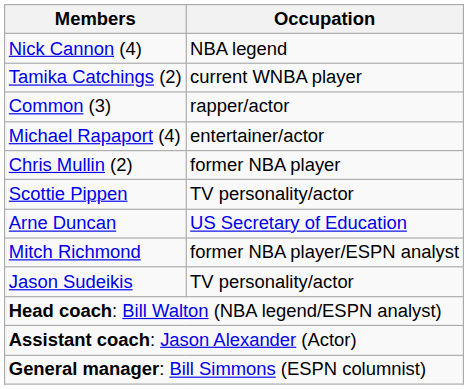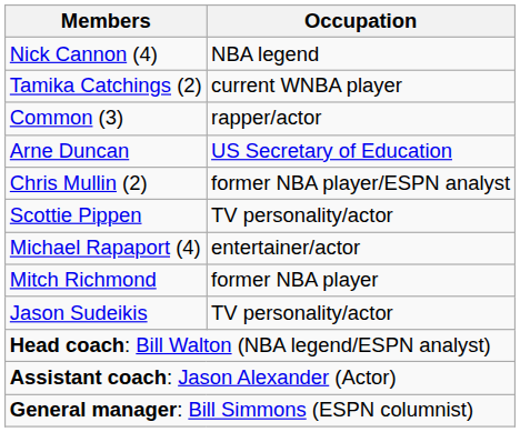rows swapped: Arne Duncan <-> Michael Rapaport (4)
Chris Mullin (2) | Occupation: former NBA player -> former NBA player/ESPN analyst
Mitch Richmond | Occupation: former NBA player/ESPN analyst -> former NBA player
